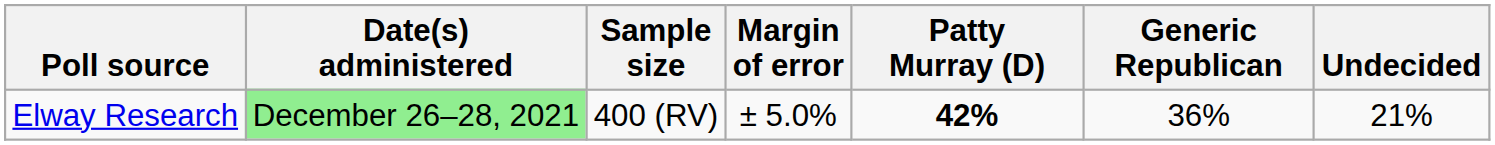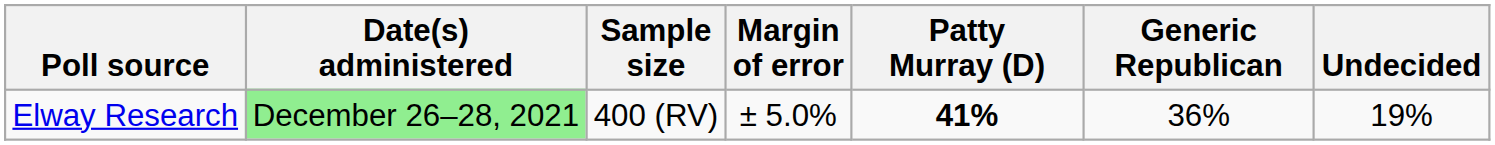Elway Research | Patty Murray (D): 42% -> 41%
Elway Research | Undecided: 21% -> 19%
